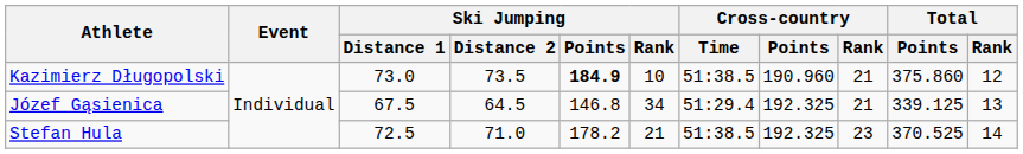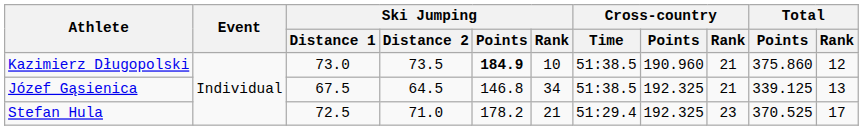Józef Gąsienica | Cross-country / Time: 51:29.4 -> 51:38.5
Stefan Hula | Cross-country / Time: 51:38.5 -> 51:29.4
Stefan Hula | Total / Rank: 14 -> 17
